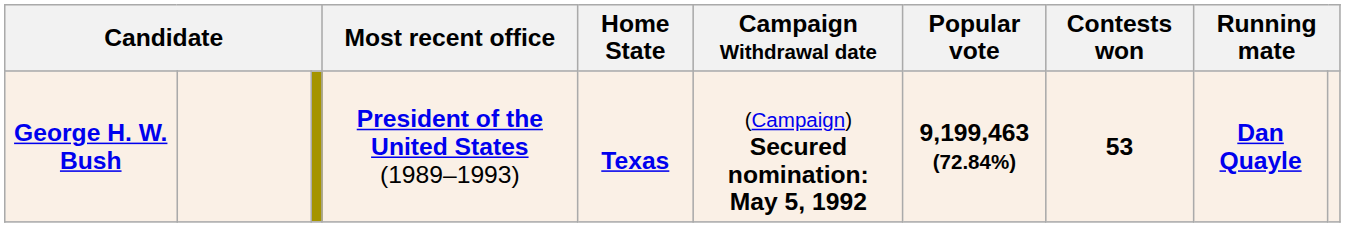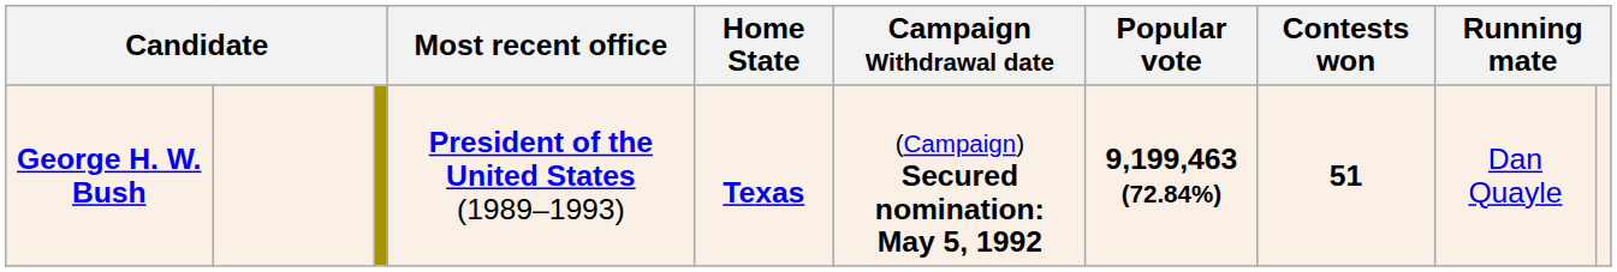George H. W. Bush | Contests won: 53 -> 51
George H. W. Bush | column 9: bold -> normal
